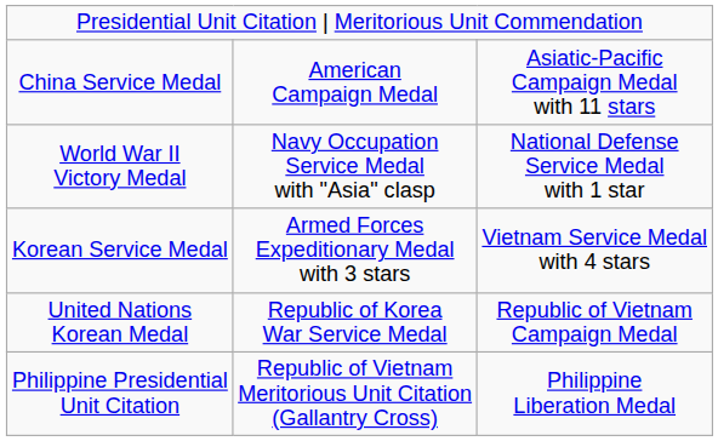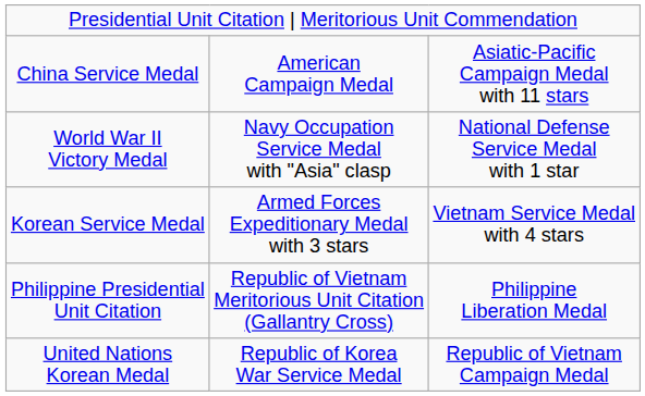rows swapped: Philippine Presidential Unit Citation <-> United Nations Korean Medal
